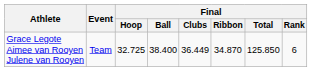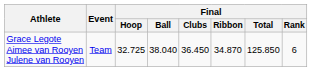Grace Legote Aimee van Rooyen Julene van Rooyen | Final / Ball: 38.400 -> 38.040
Grace Legote Aimee van Rooyen Julene van Rooyen | Final / Clubs: 36.449 -> 36.450
